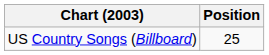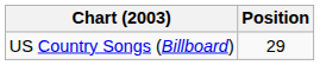US Country Songs (Billboard) | Position: 25 -> 29
